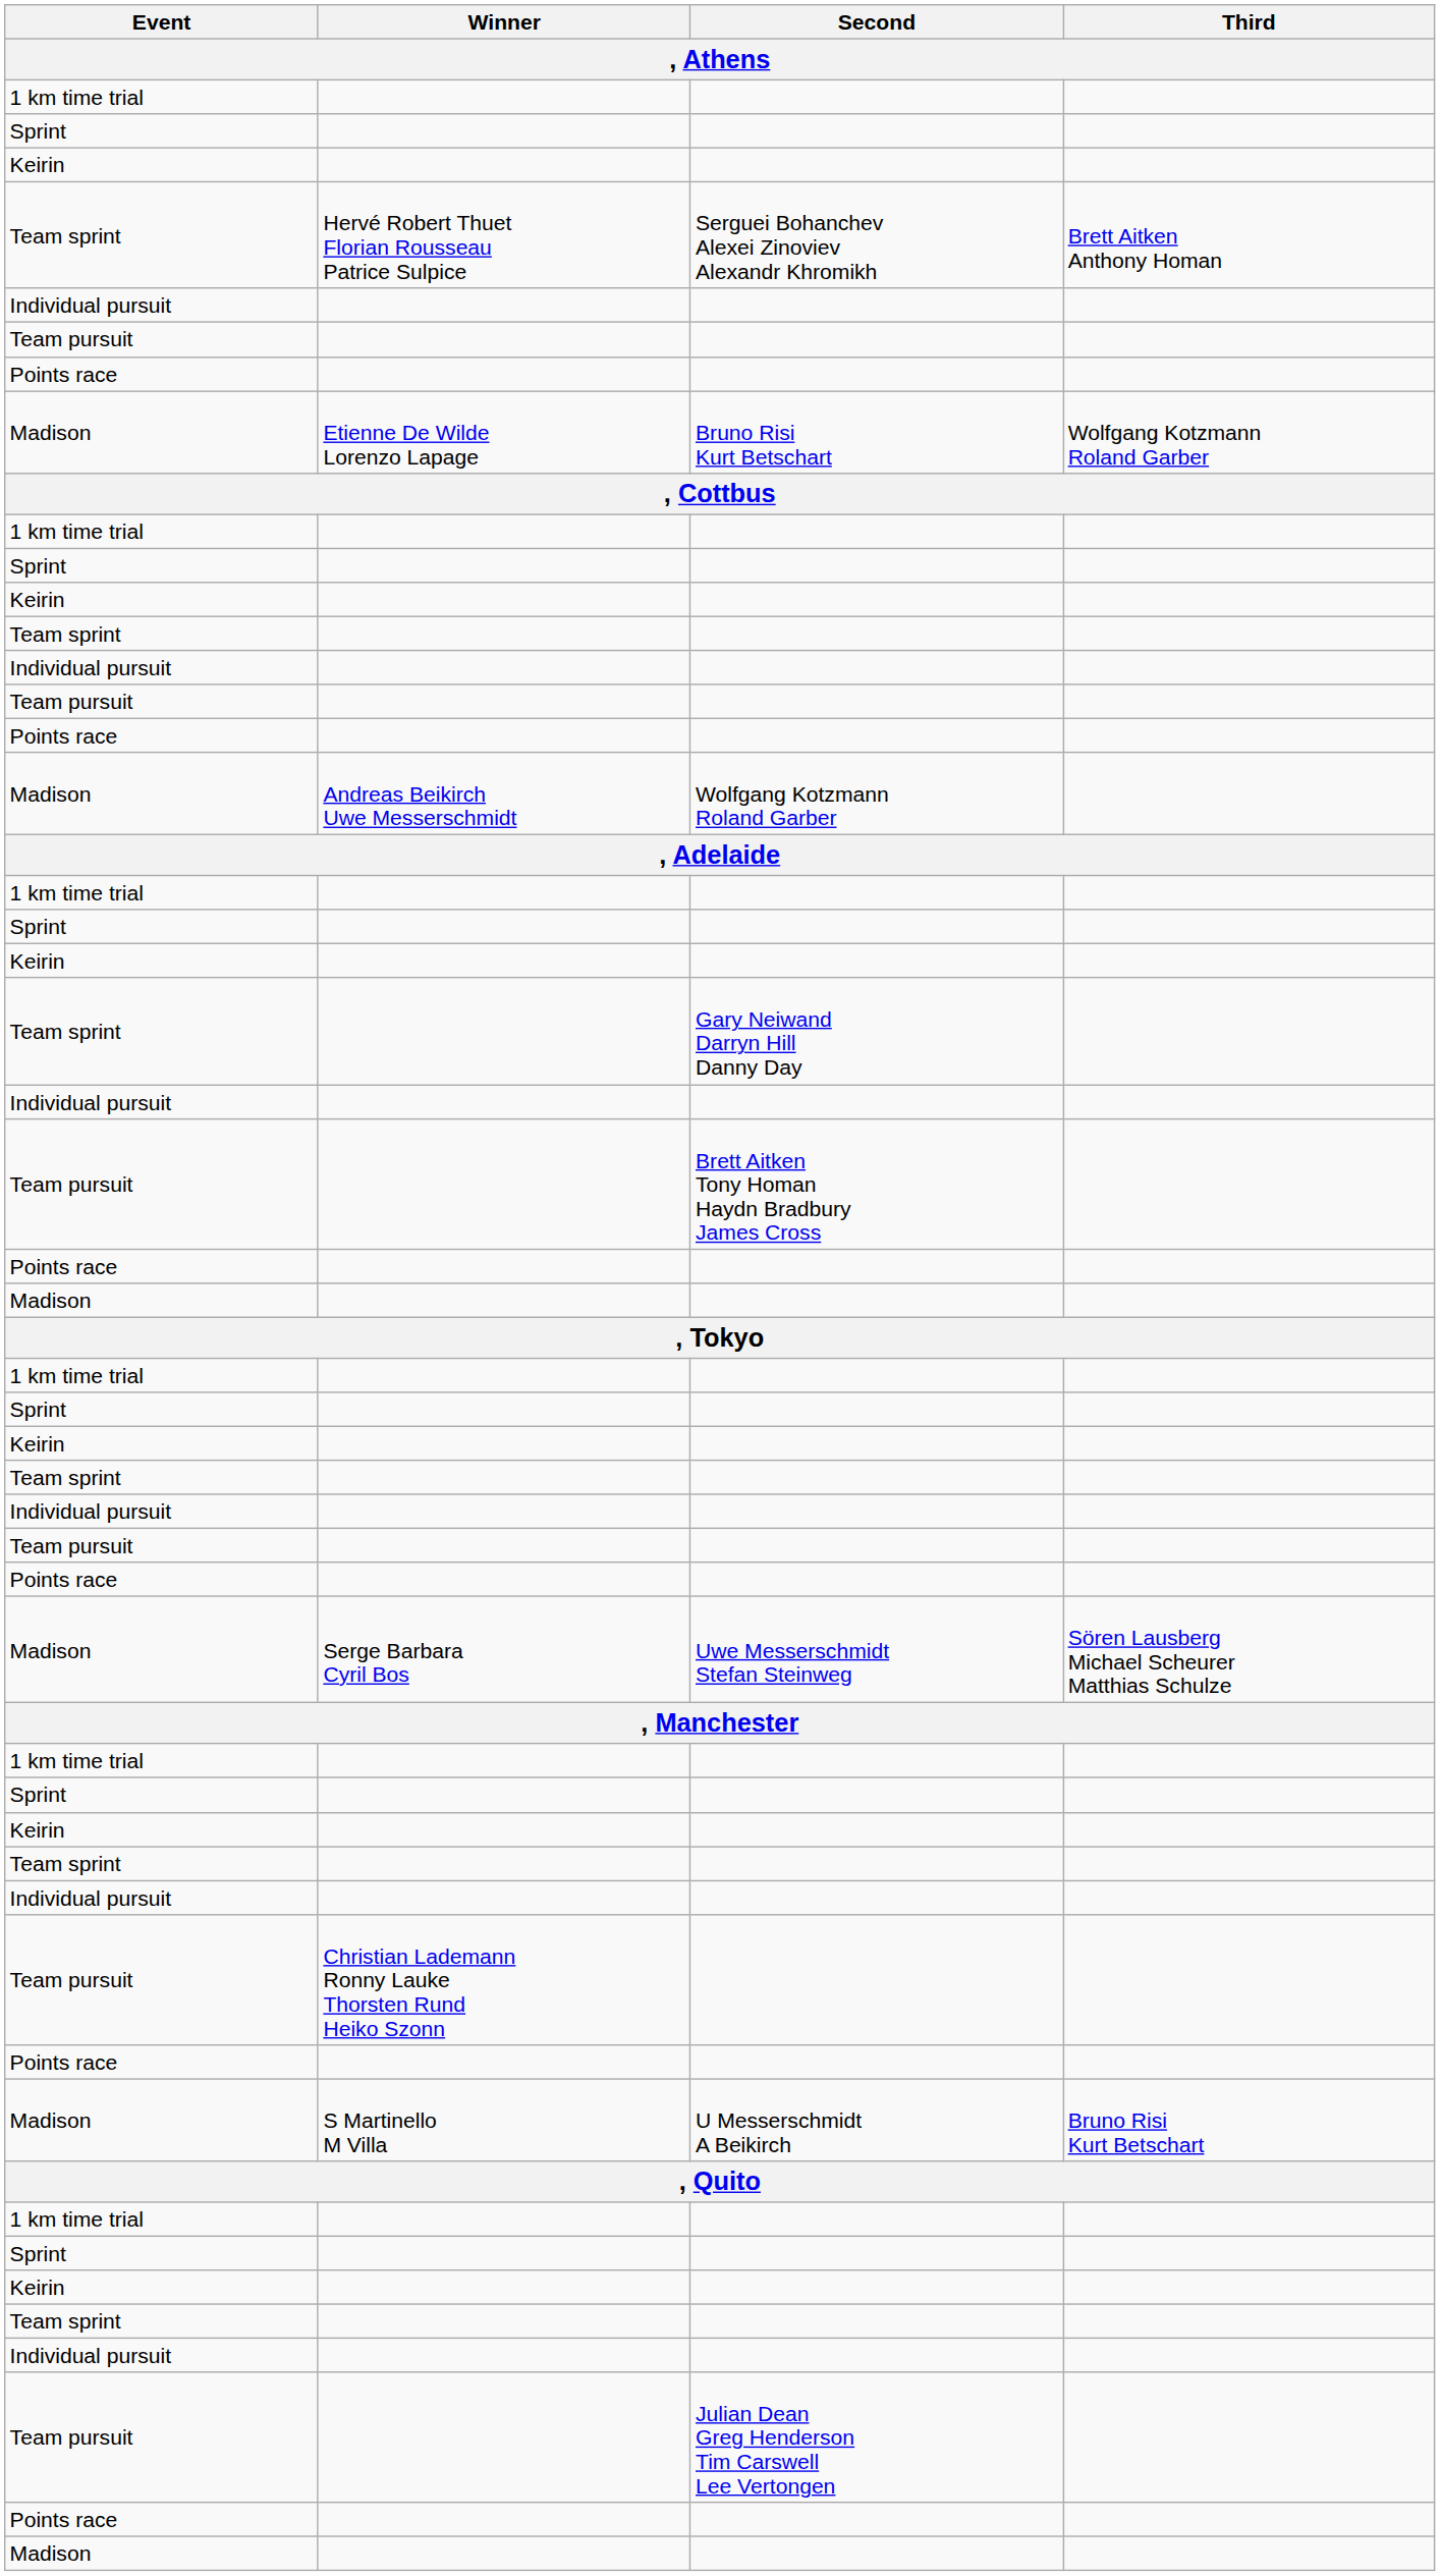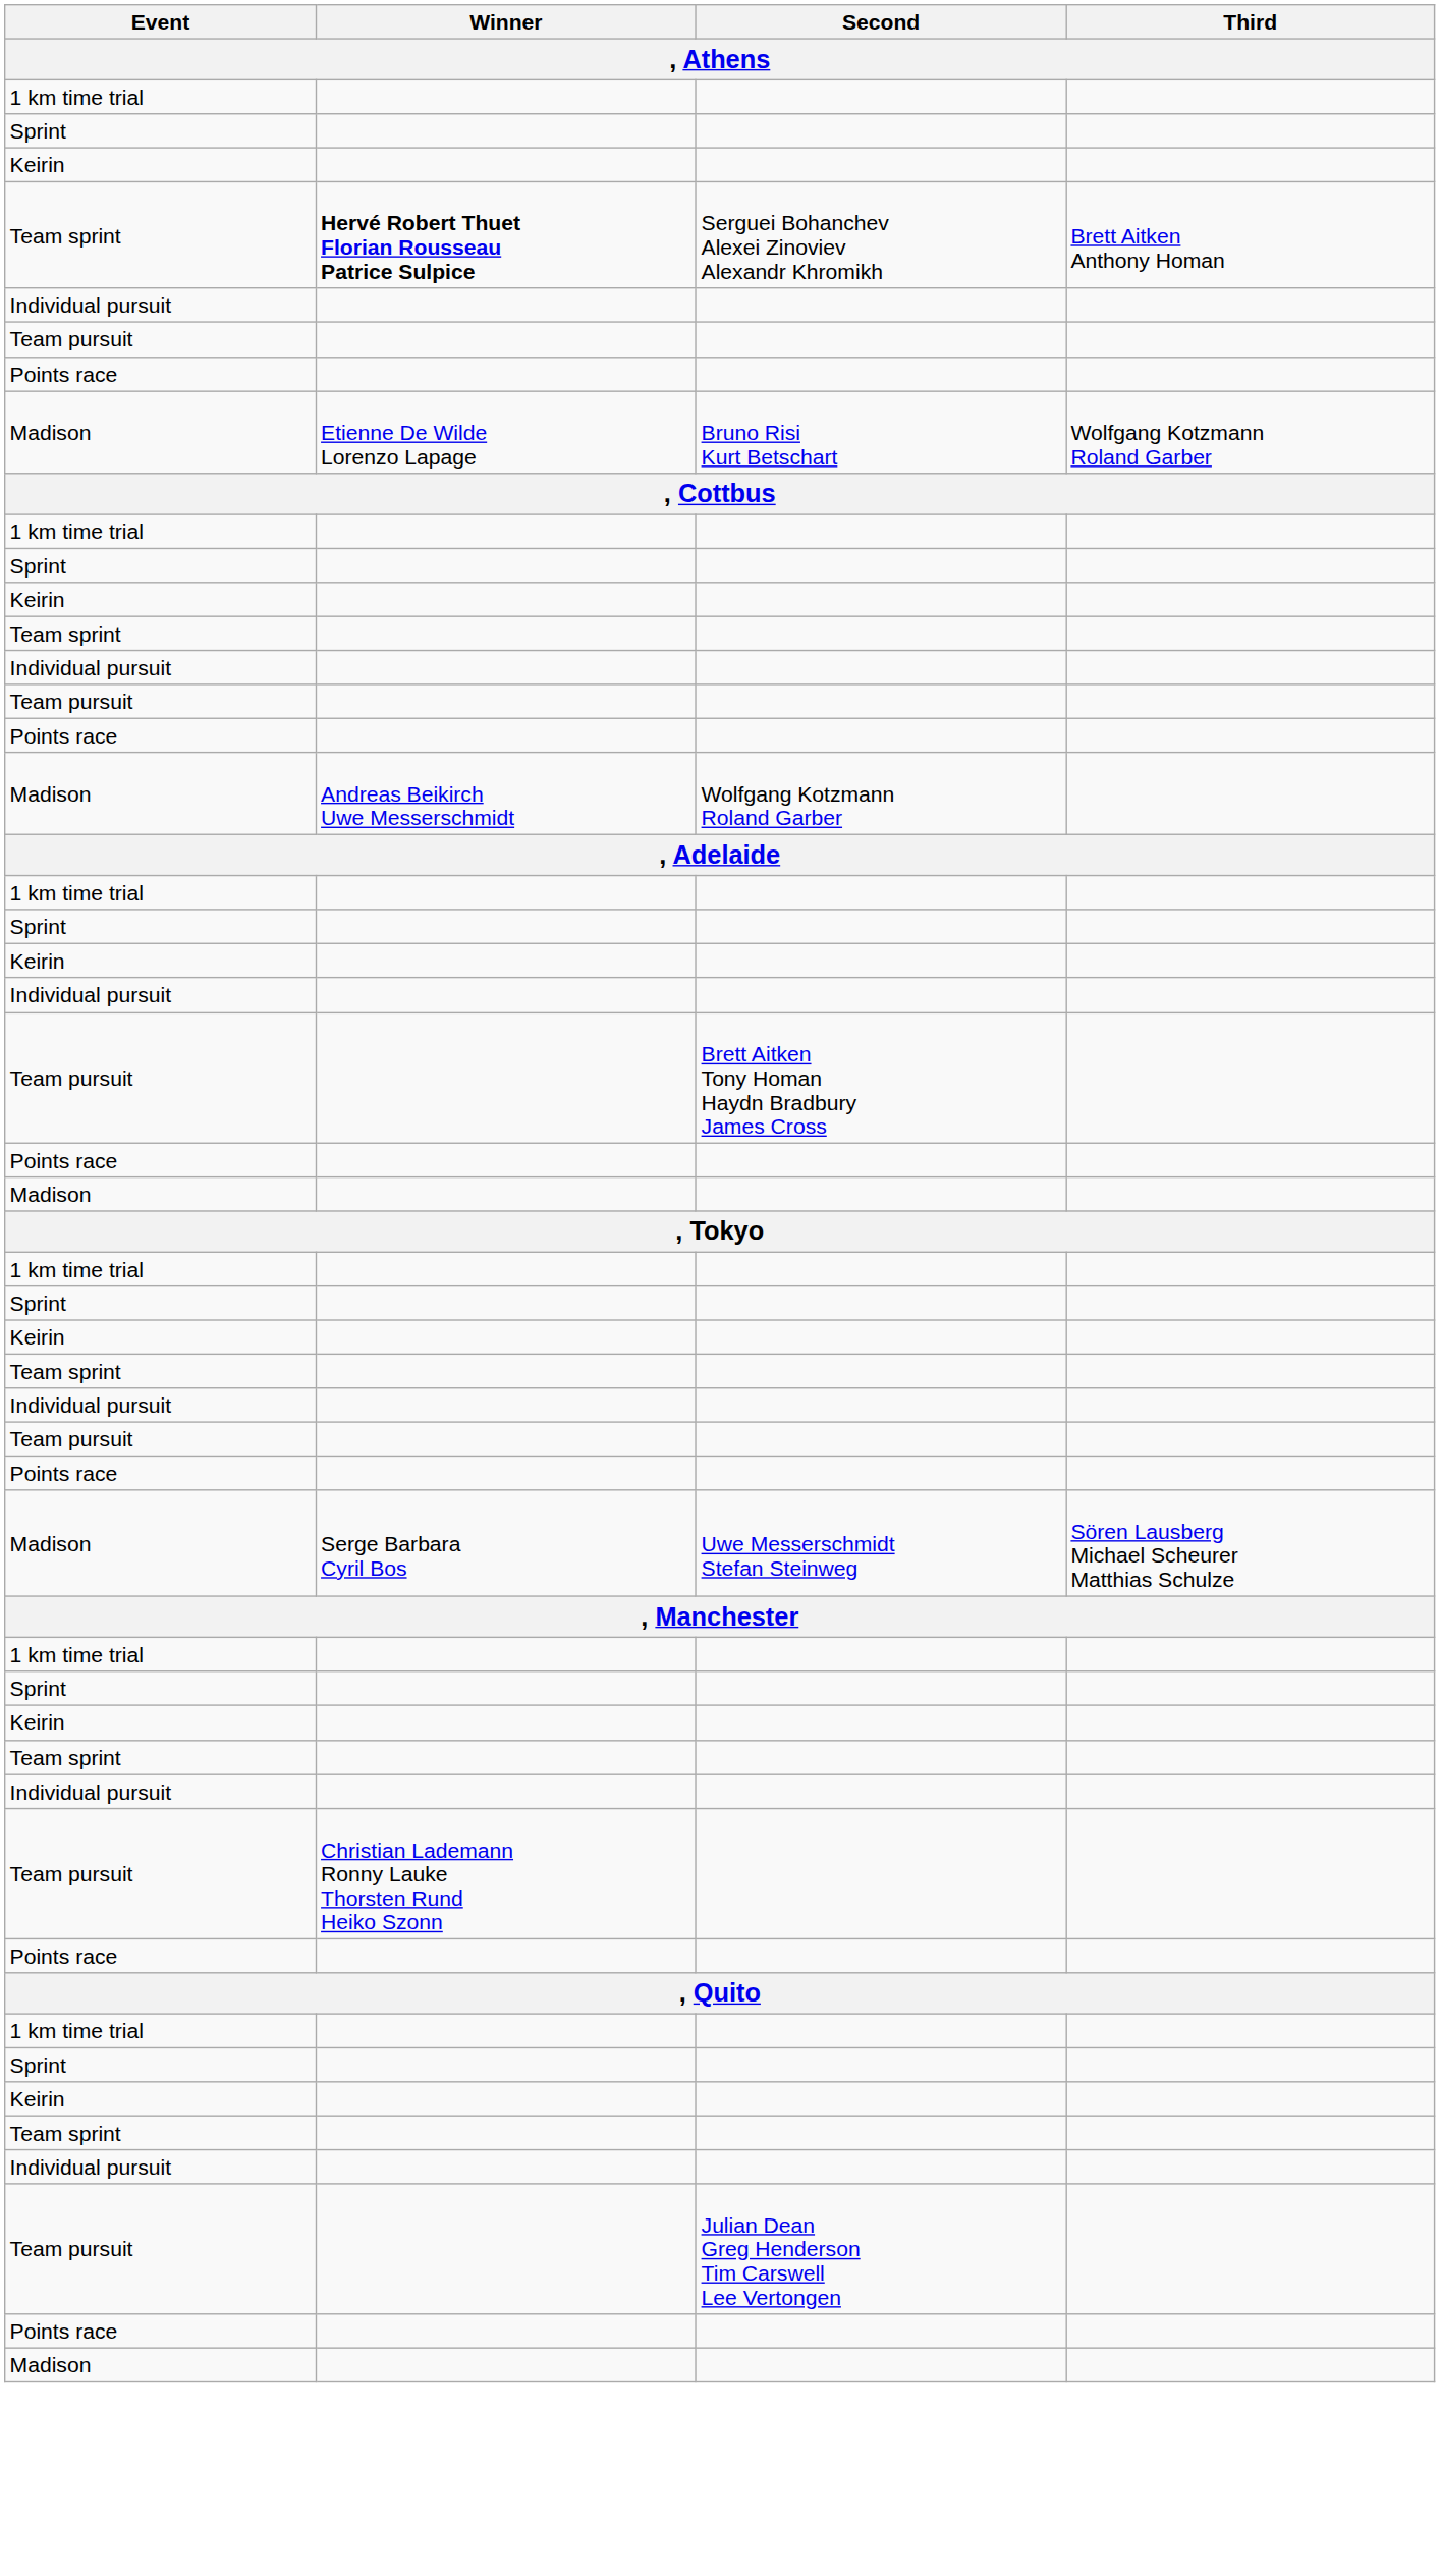Serguei Bohanchev Alexei Zinoviev Alexandr Khromikh | Winner: normal -> bold
- row: Team sprint | Gary Neiwand Darryn Hill Danny Day
- row: Madison | S Martinello M Villa | U Messerschmidt A Beikirch | Bruno Risi Kurt Betschart
